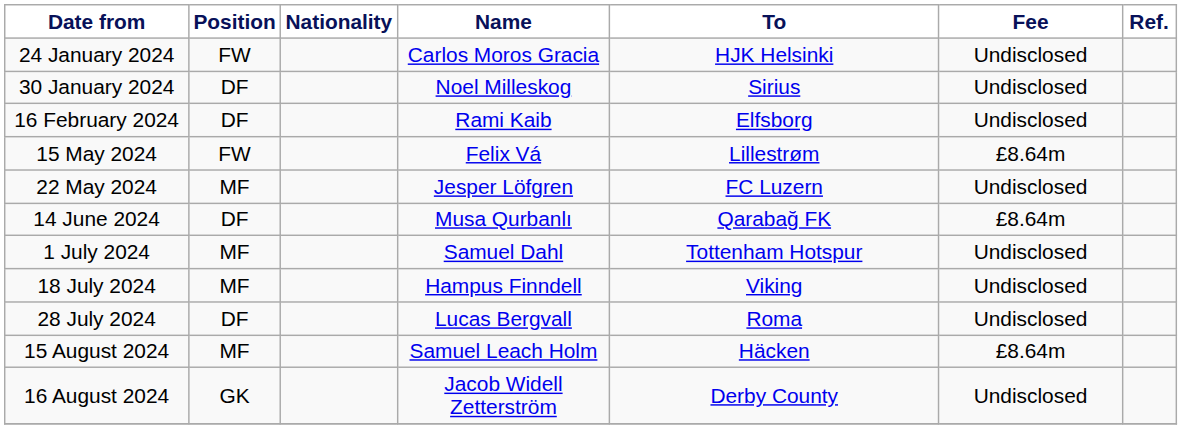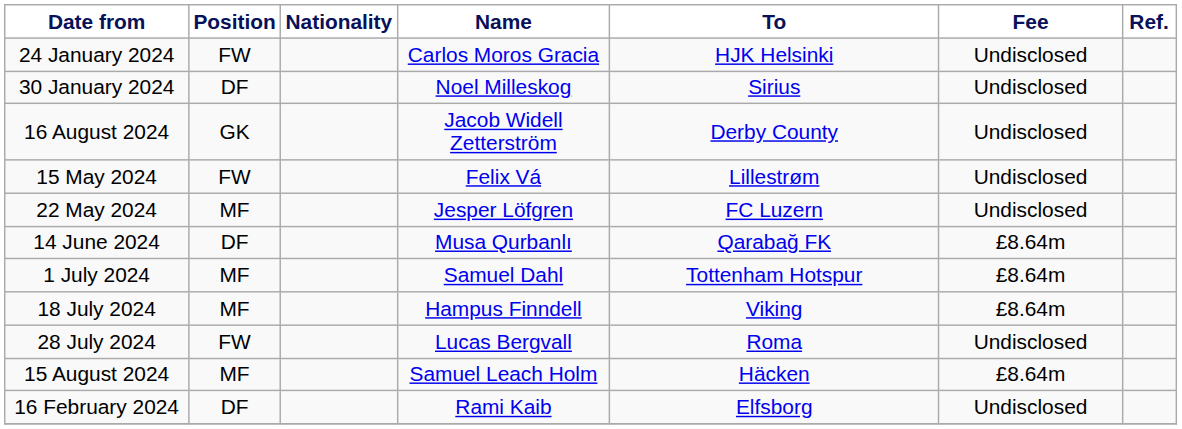rows swapped: 16 February 2024 <-> 16 August 2024
15 May 2024 | Fee: £8.64m -> Undisclosed
1 July 2024 | Fee: Undisclosed -> £8.64m
18 July 2024 | Fee: Undisclosed -> £8.64m
28 July 2024 | Position: DF -> FW
